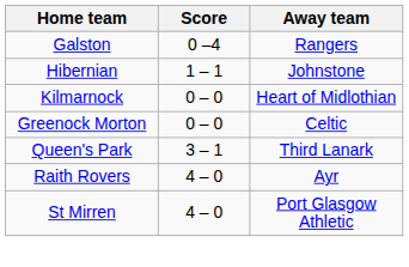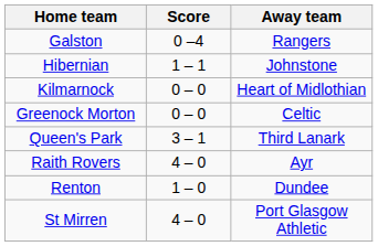+ row: Renton | 1 – 0 | Dundee
